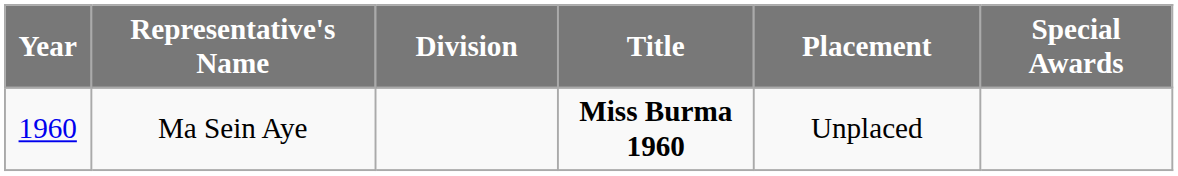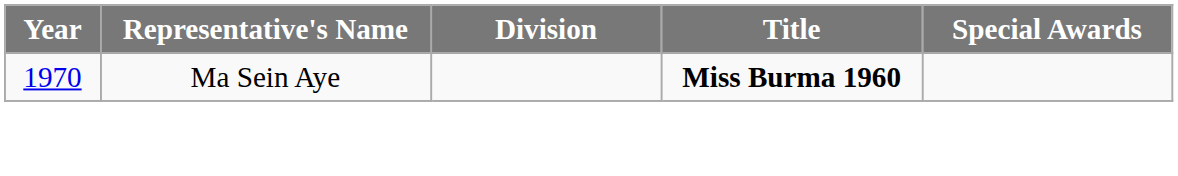- column: Placement | Unplaced
Ma Sein Aye | Year: 1960 -> 1970
